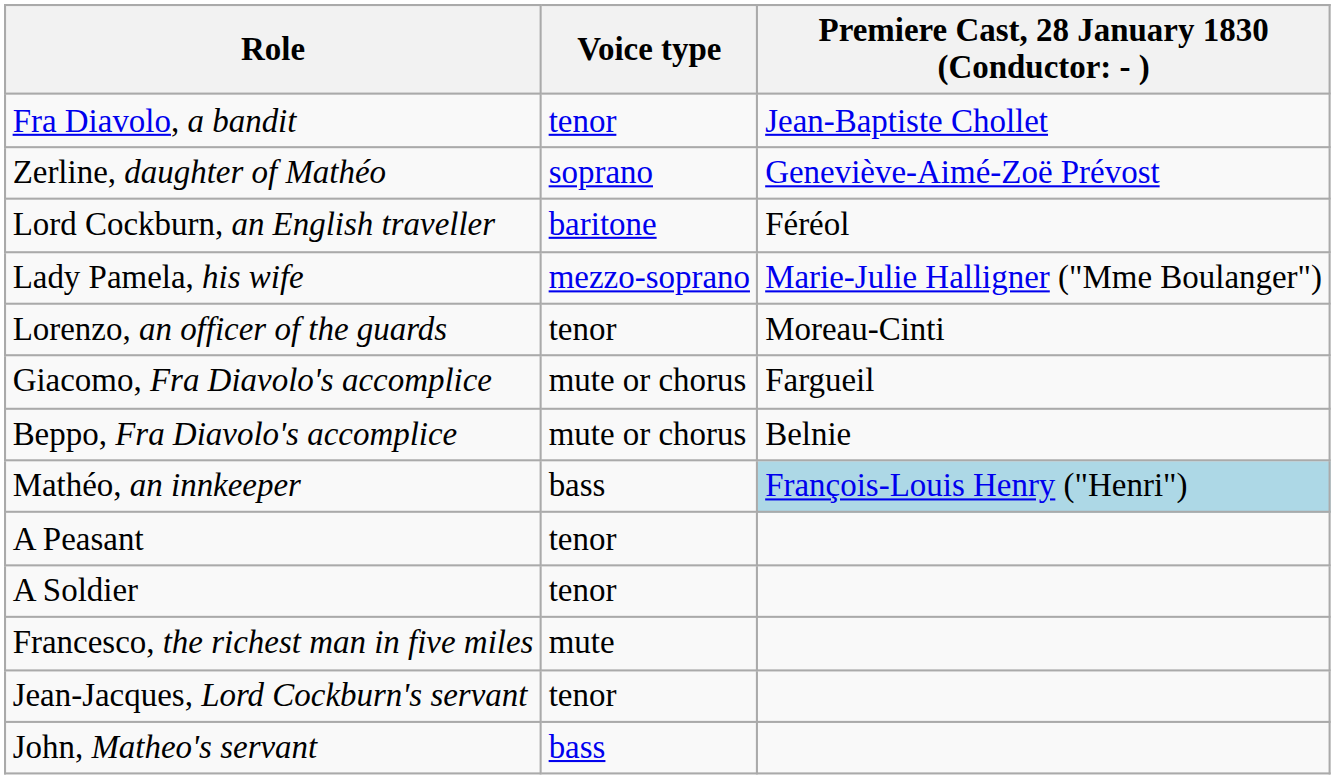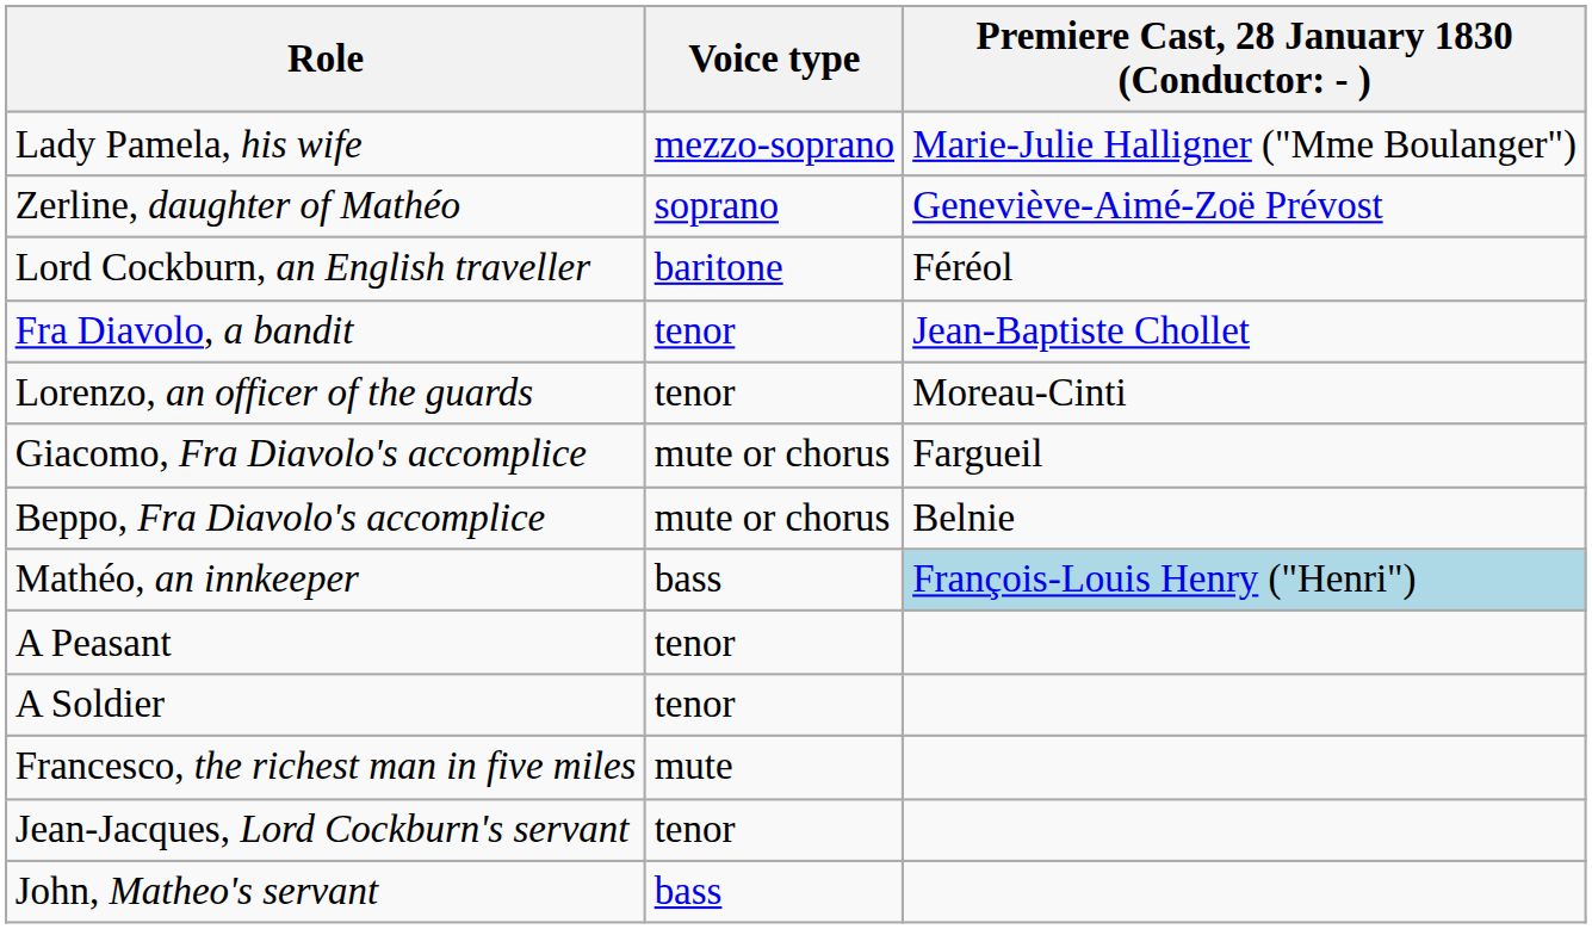rows swapped: Fra Diavolo, a bandit <-> Lady Pamela, his wife
